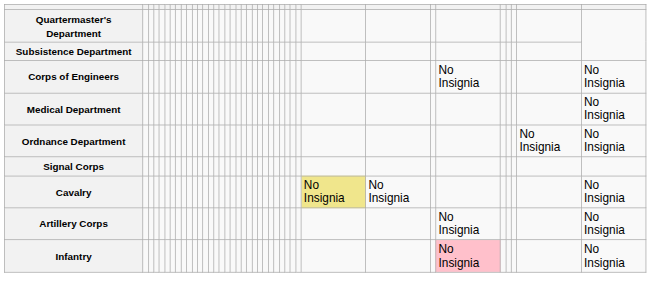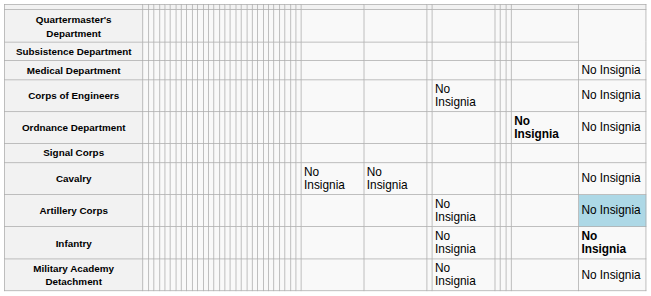rows swapped: Medical Department <-> Corps of Engineers
Ordnance Department | column 38: normal -> bold
Cavalry | column 31: khaki background -> no background
Artillery Corps | column 39: no background -> lightblue background
Infantry | column 34: pink background -> no background
Infantry | column 39: normal -> bold
+ row: Military Academy Detachment | No Insignia | No Insignia
